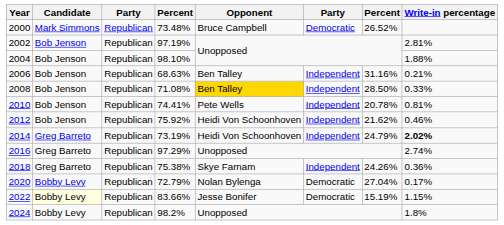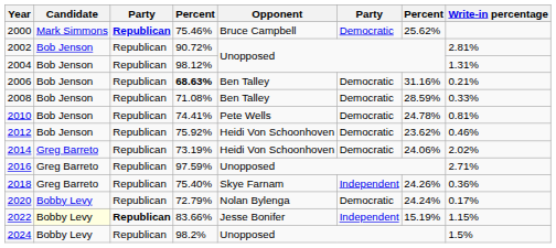2000 | column 3: normal -> bold
2000 | column 4: 73.48% -> 75.46%
2000 | column 7: 26.52% -> 25.62%
2002 | column 4: 97.19% -> 90.72%
2004 | column 4: 98.10% -> 98.12%
2004 | Write-in percentage: 1.88% -> 1.31%
2006 | column 4: normal -> bold
2006 | column 6: Independent -> Democratic
2008 | Opponent: gold background -> no background
2008 | column 6: Independent -> Democratic
2008 | column 7: 28.50% -> 28.59%
2010 | column 6: Independent -> Democratic
2010 | column 7: 20.78% -> 24.78%
2012 | column 6: Independent -> Democratic
2012 | column 7: 21.62% -> 23.62%
2014 | column 6: Independent -> Democratic
2014 | column 7: 24.79% -> 24.06%
2014 | Write-in percentage: bold -> normal
2016 | column 4: 97.29% -> 97.59%
2016 | Write-in percentage: 2.74% -> 2.71%
2018 | column 4: 75.38% -> 75.40%
2020 | column 7: 27.04% -> 24.24%
2022 | column 3: normal -> bold
2022 | column 6: Democratic -> Independent
2024 | Write-in percentage: 1.8% -> 1.5%
